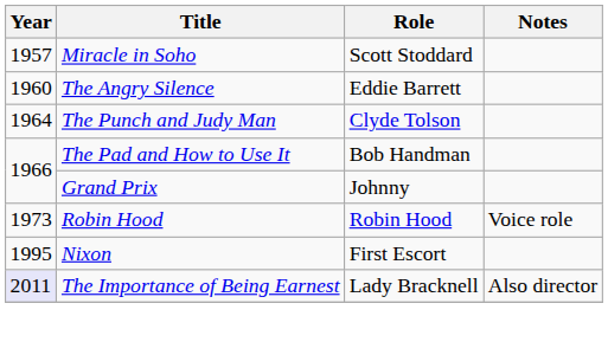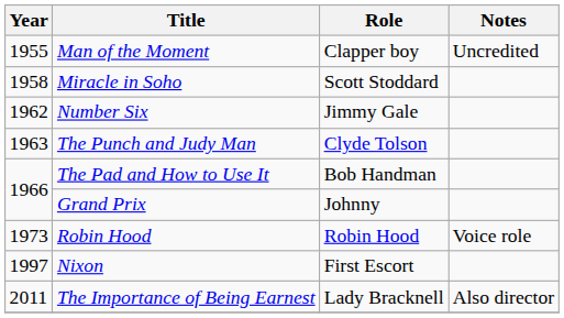+ row: 1955 | Man of the Moment | Clapper boy | Uncredited
Miracle in Soho | Year: 1957 -> 1958
- row: 1960 | The Angry Silence | Eddie Barrett
+ row: 1962 | Number Six | Jimmy Gale
The Punch and Judy Man | Year: 1964 -> 1963
Nixon | Year: 1995 -> 1997
The Importance of Being Earnest | Year: lavender background -> no background
